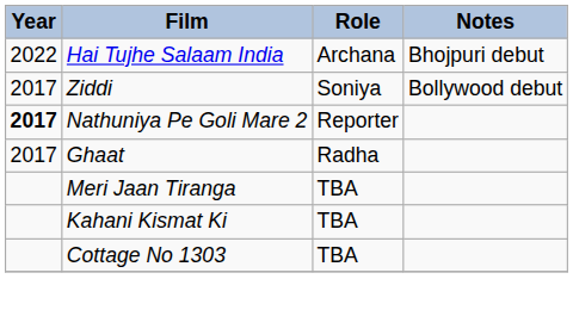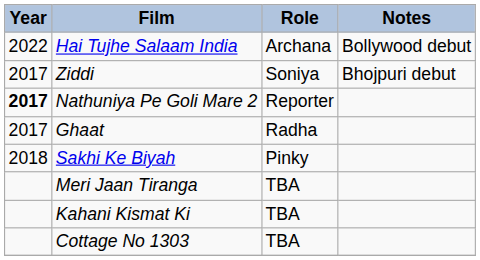Hai Tujhe Salaam India | Notes: Bhojpuri debut -> Bollywood debut
Ziddi | Notes: Bollywood debut -> Bhojpuri debut
+ row: 2018 | Sakhi Ke Biyah | Pinky
